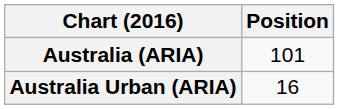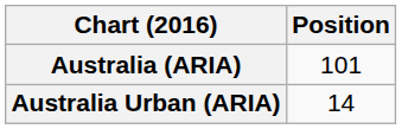Australia Urban (ARIA) | Position: 16 -> 14
